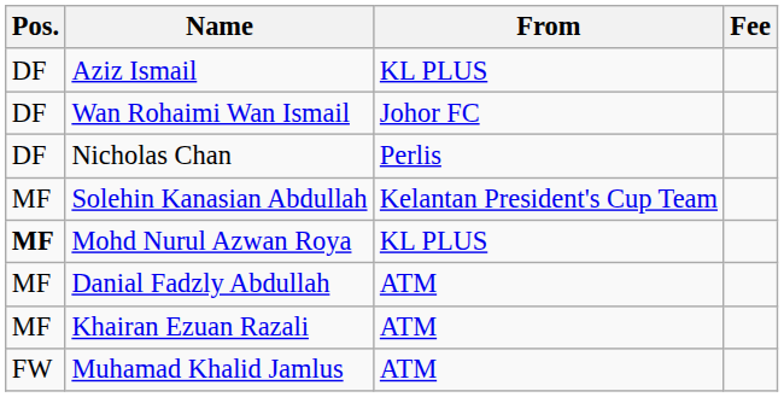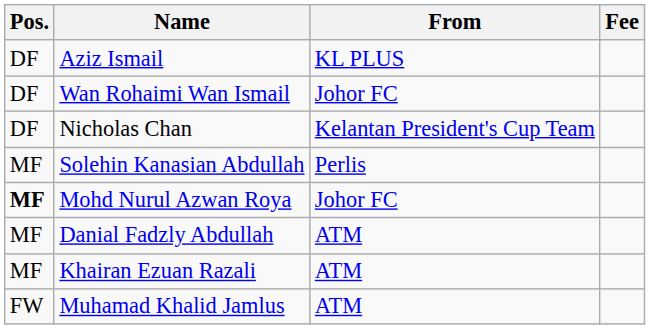Nicholas Chan | From: Perlis -> Kelantan President's Cup Team
Solehin Kanasian Abdullah | From: Kelantan President's Cup Team -> Perlis
Mohd Nurul Azwan Roya | From: KL PLUS -> Johor FC
